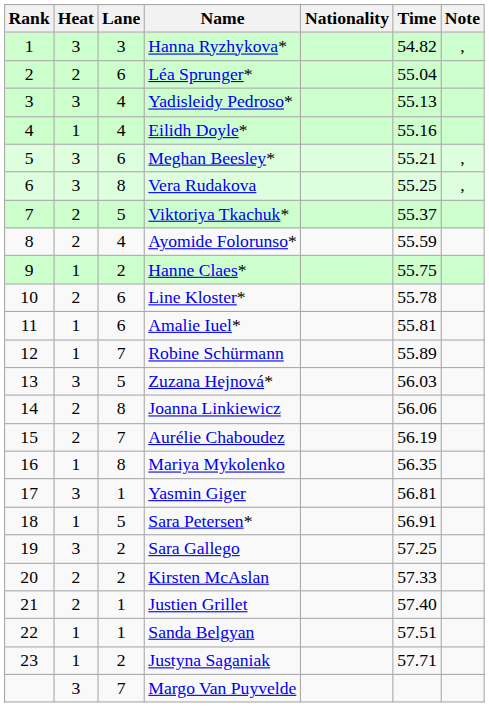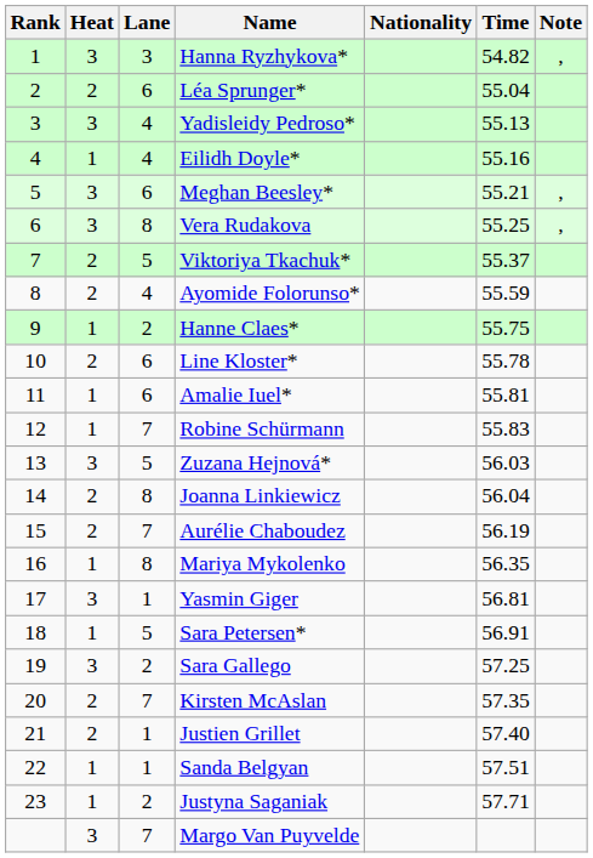Robine Schürmann | Time: 55.89 -> 55.83
Joanna Linkiewicz | Time: 56.06 -> 56.04
Kirsten McAslan | Lane: 2 -> 7
Kirsten McAslan | Time: 57.33 -> 57.35
